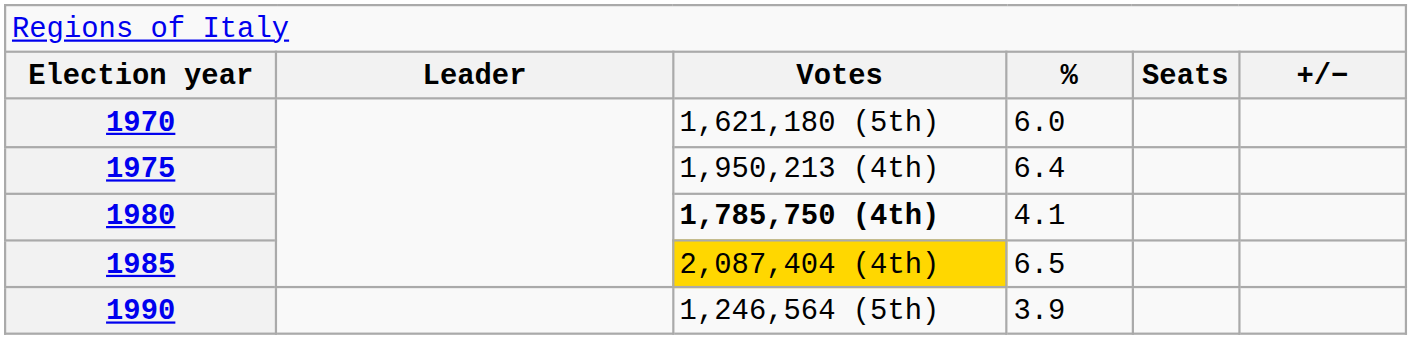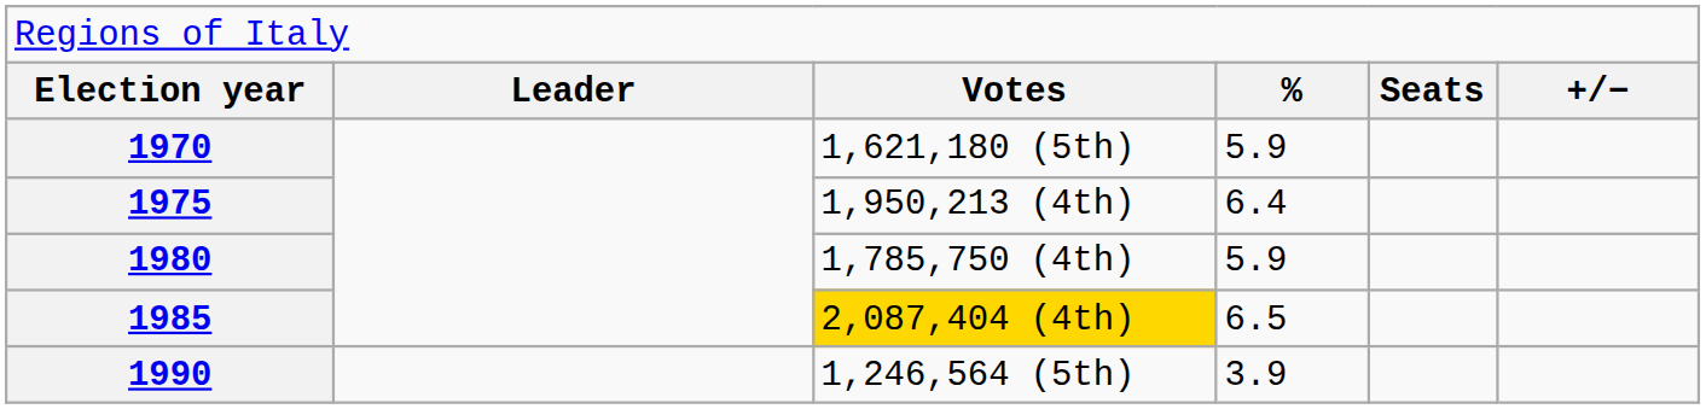1970 | column 4: 6.0 -> 5.9
1980 | column 3: bold -> normal
1980 | column 4: 4.1 -> 5.9
